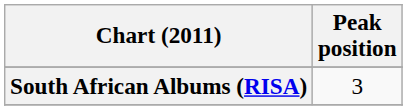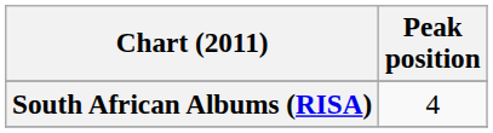South African Albums (RISA) | Peak position: 3 -> 4
